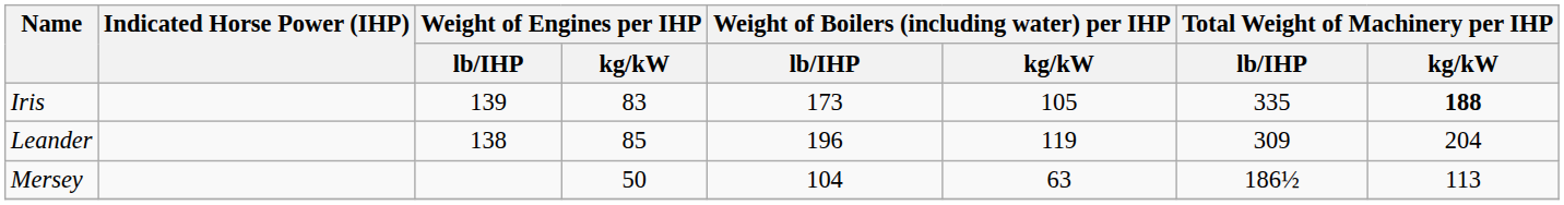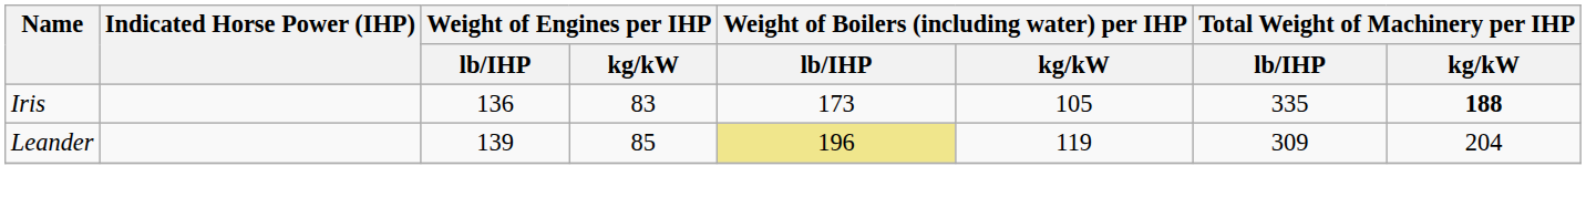Iris | Weight of Engines per IHP / lb/IHP: 139 -> 136
Leander | Weight of Engines per IHP / lb/IHP: 138 -> 139
Leander | Weight of Boilers (including water) per IHP / lb/IHP: no background -> khaki background
- row: Mersey | 50 | 104 | 63 | 186½ | 113
